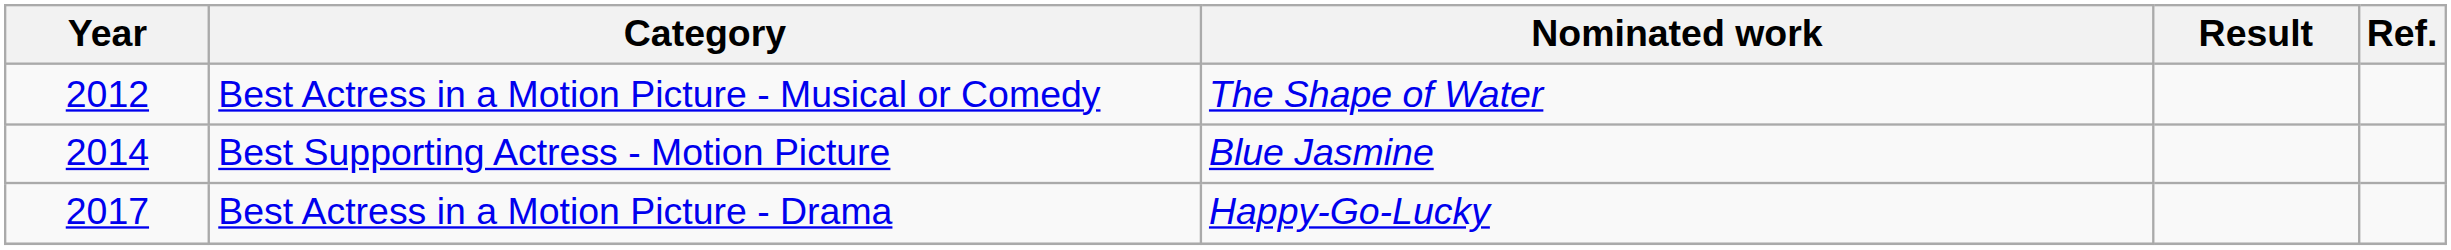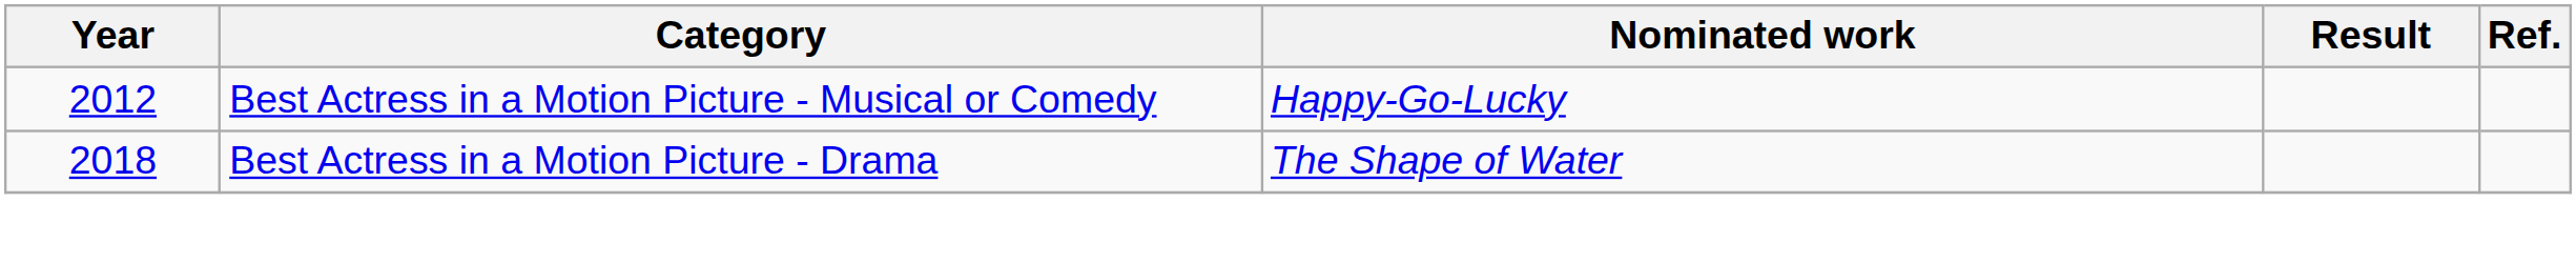Best Actress in a Motion Picture - Musical or Comedy | Nominated work: The Shape of Water -> Happy-Go-Lucky
- row: 2014 | Best Supporting Actress - Motion Picture | Blue Jasmine
Best Actress in a Motion Picture - Drama | Year: 2017 -> 2018
Best Actress in a Motion Picture - Drama | Nominated work: Happy-Go-Lucky -> The Shape of Water
